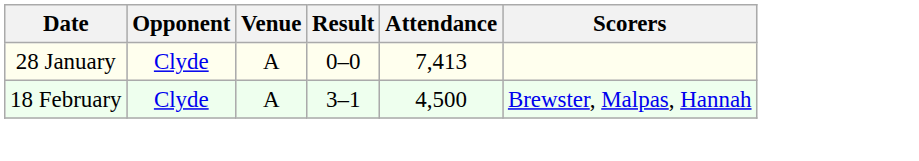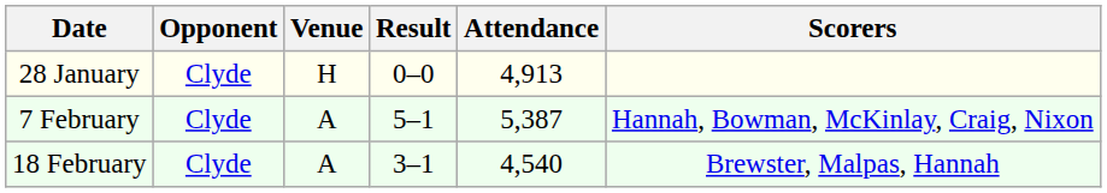28 January | Venue: A -> H
28 January | Attendance: 7,413 -> 4,913
+ row: 7 February | Clyde | A | 5–1 | 5,387 | Hannah, Bowman, McKinlay, Craig, Nixon
18 February | Attendance: 4,500 -> 4,540
